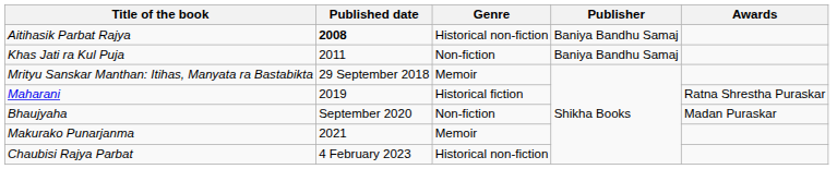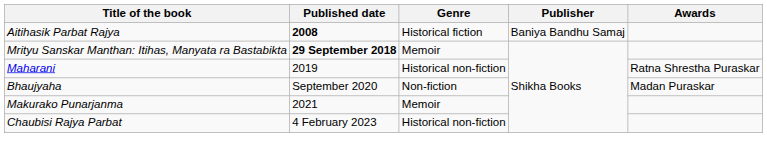Aitihasik Parbat Rajya | Genre: Historical non-fiction -> Historical fiction
- row: Khas Jati ra Kul Puja | 2011 | Non-fiction | Baniya Bandhu Samaj
Mrityu Sanskar Manthan: Itihas, Manyata ra Bastabikta | Published date: normal -> bold
Maharani | Genre: Historical fiction -> Historical non-fiction
